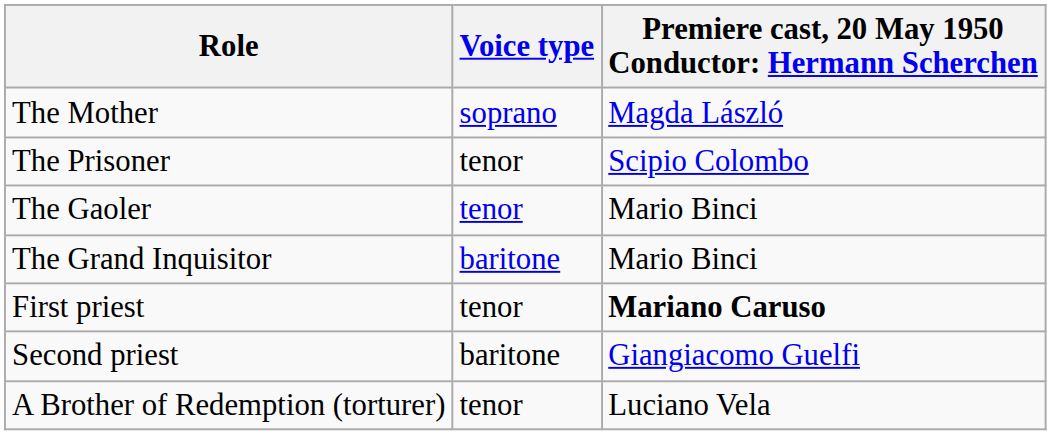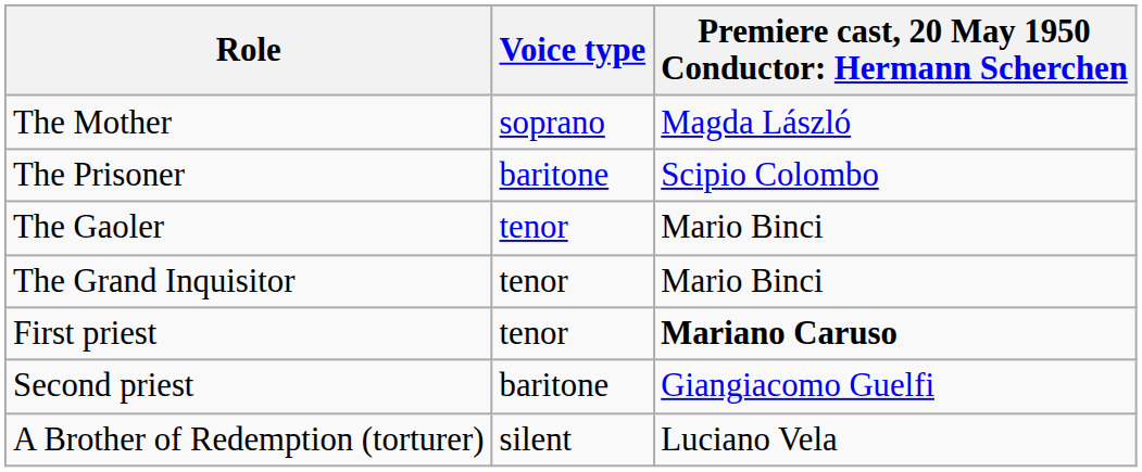The Prisoner | Voice type: tenor -> baritone
The Grand Inquisitor | Voice type: baritone -> tenor
A Brother of Redemption (torturer) | Voice type: tenor -> silent
